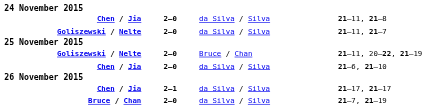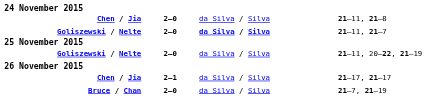Goliszewski / Nelte / 21–11, 21–7 | column 3: normal -> bold
Goliszewski / Nelte / 21–11, 20–22, 21–19 | column 3: Bruce / Chan -> da Silva / Silva
- row: Chen / Jia | 2–0 | da Silva / Silva | 21–6, 21–10
